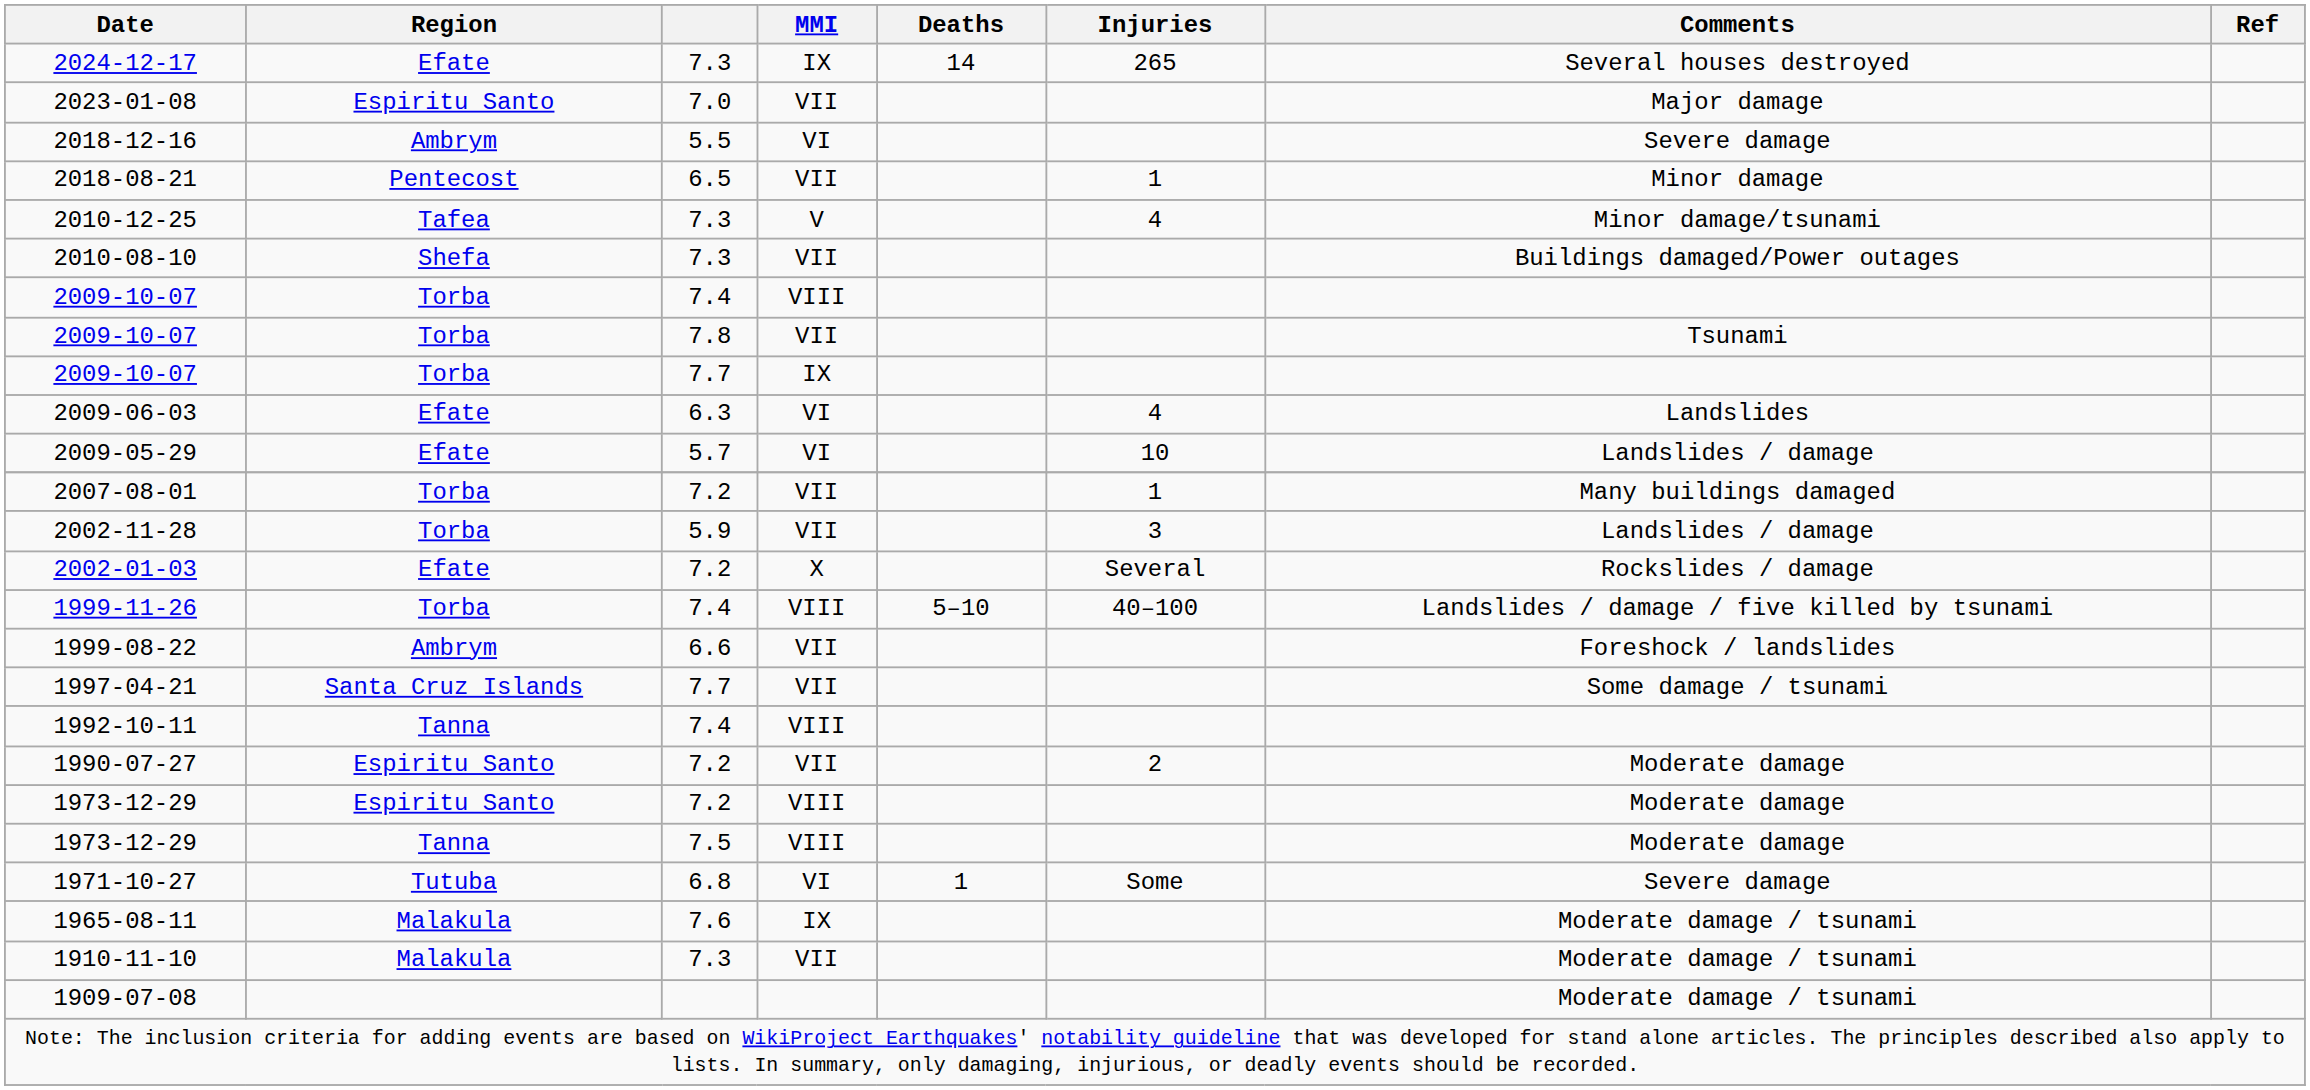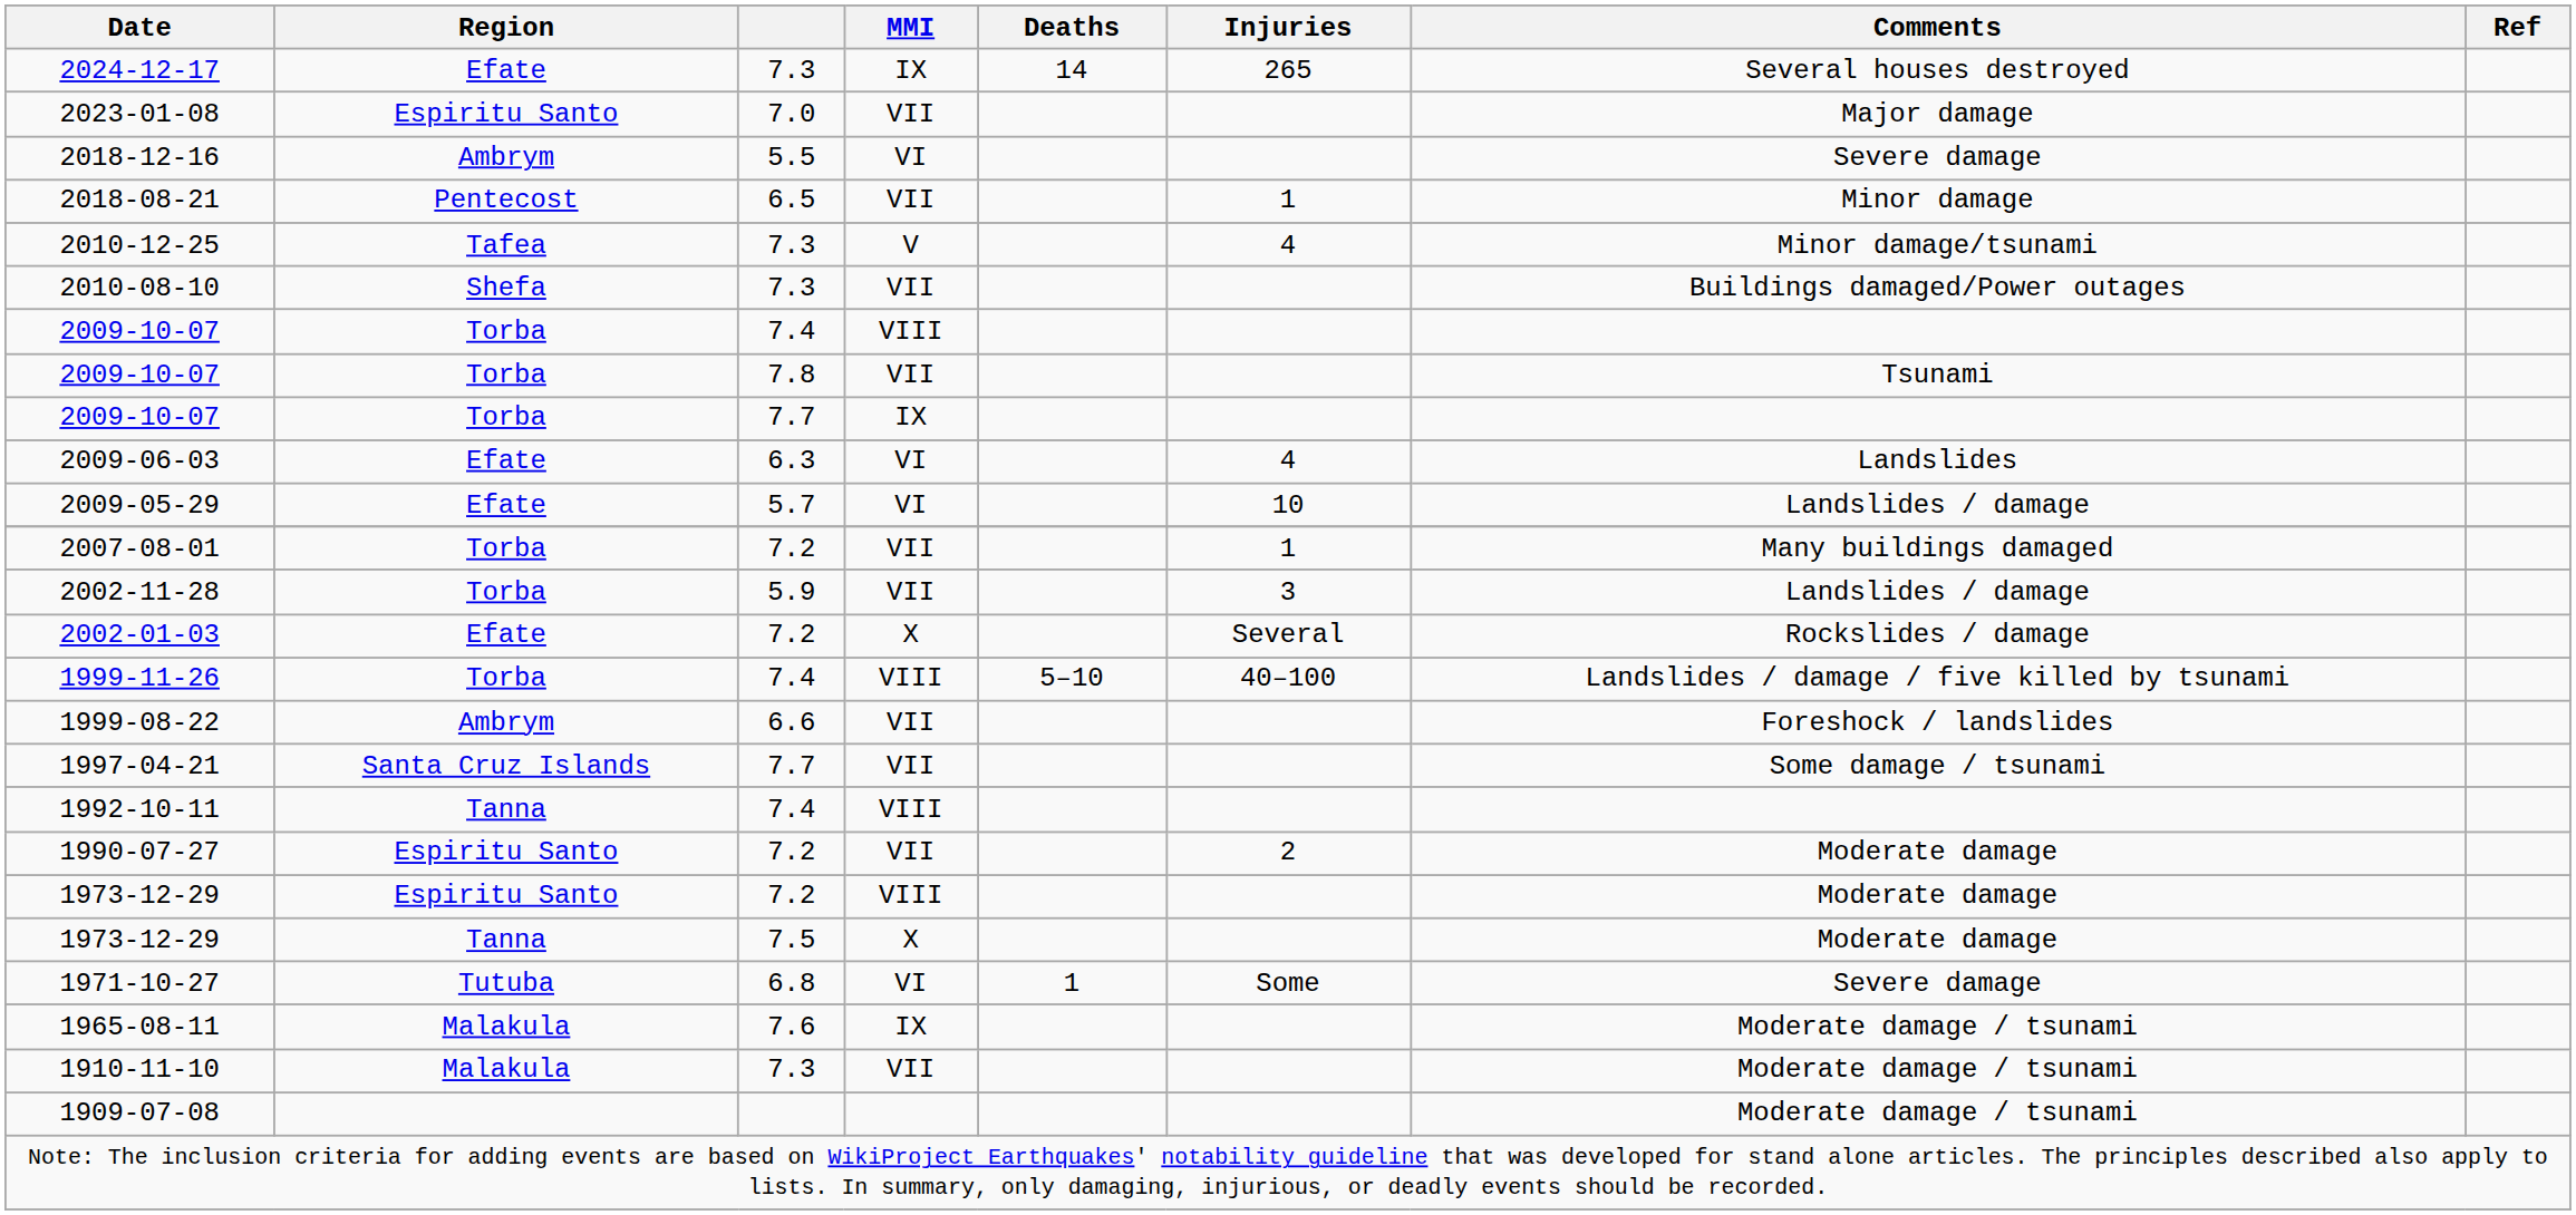1973-12-29 / 7.5 | MMI: VIII -> X
